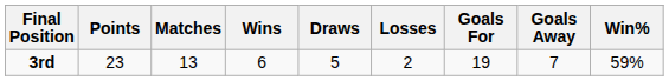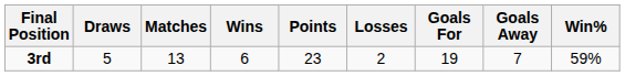columns swapped: Points <-> Draws
